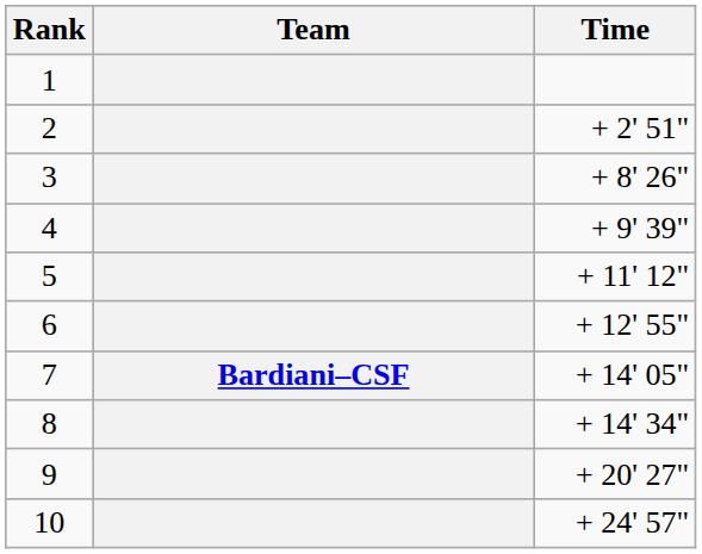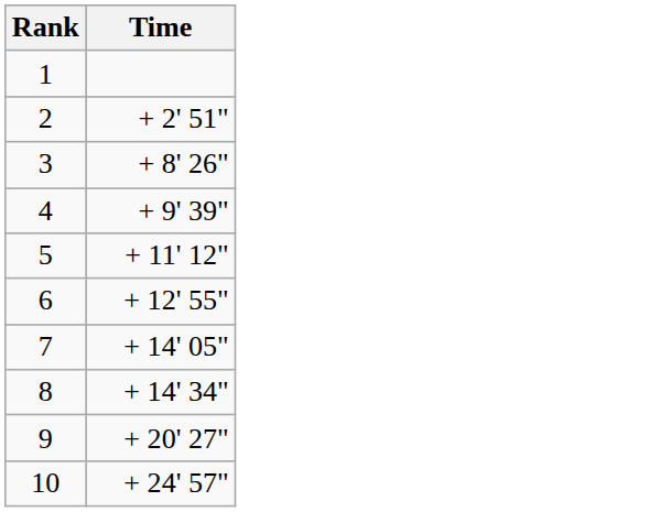- column: Team | Bardiani–CSF
